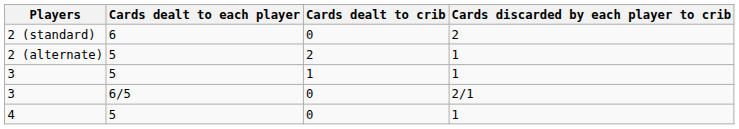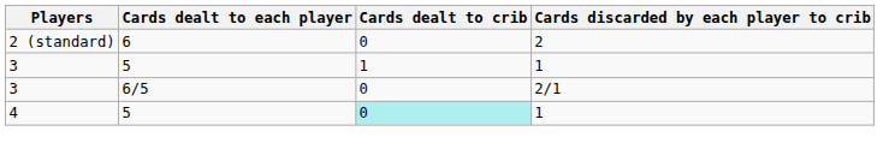- row: 2 (alternate) | 5 | 2 | 1
4 | Cards dealt to crib: no background -> paleturquoise background
